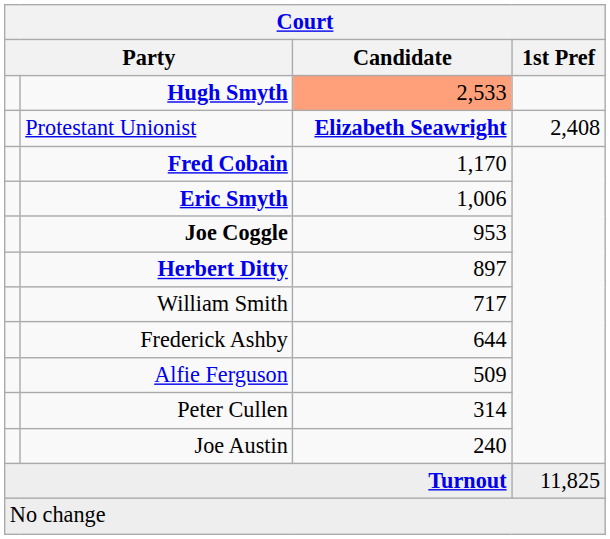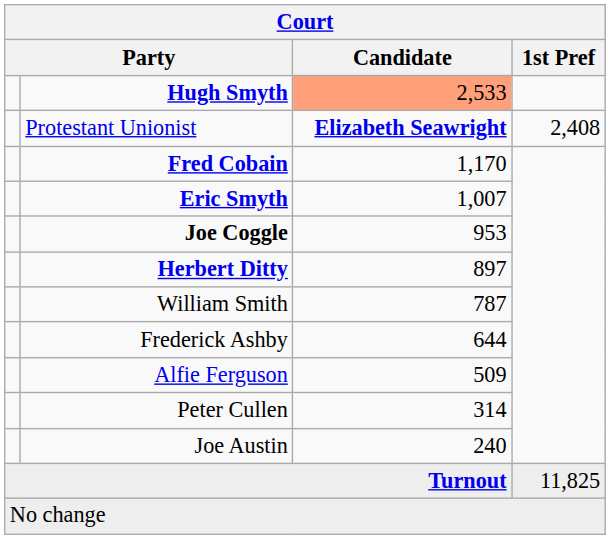Eric Smyth | Candidate: 1,006 -> 1,007
William Smith | Candidate: 717 -> 787
